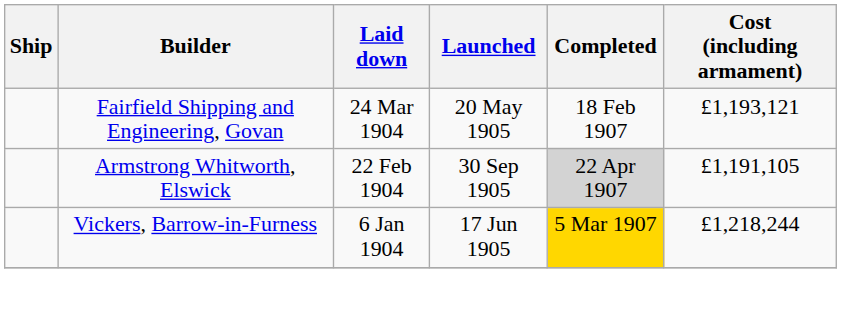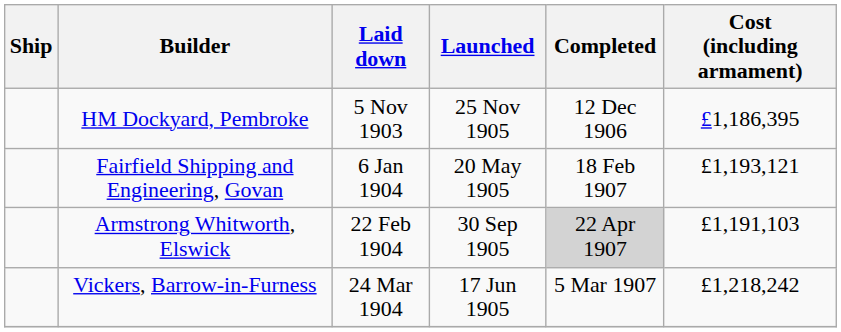+ row: HM Dockyard, Pembroke | 5 Nov 1903 | 25 Nov 1905 | 12 Dec 1906 | £1,186,395
Fairfield Shipping and Engineering, Govan | Laid down: 24 Mar 1904 -> 6 Jan 1904
Armstrong Whitworth, Elswick | Cost (including armament): £1,191,105 -> £1,191,103
Vickers, Barrow-in-Furness | Laid down: 6 Jan 1904 -> 24 Mar 1904
Vickers, Barrow-in-Furness | Completed: gold background -> no background
Vickers, Barrow-in-Furness | Cost (including armament): £1,218,244 -> £1,218,242
